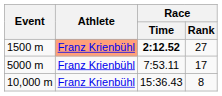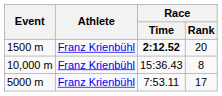1500 m | Athlete: lightsalmon background -> no background
1500 m | Race / Rank: 27 -> 20
rows swapped: 5000 m <-> 10,000 m
